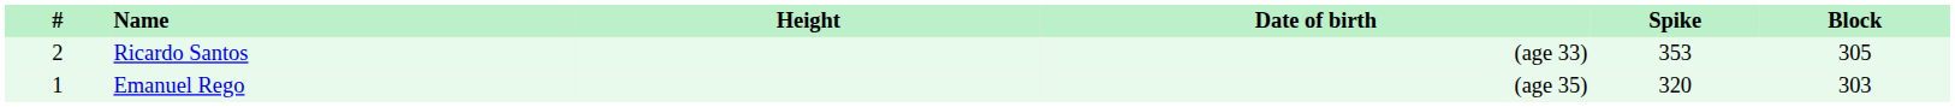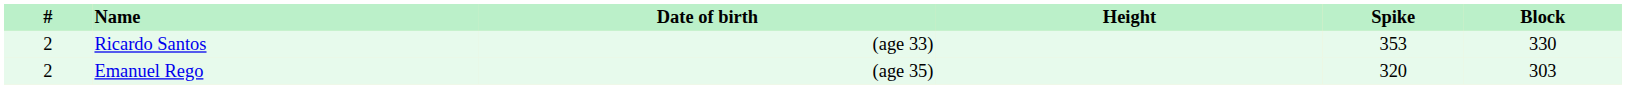columns swapped: Date of birth <-> Height
Ricardo Santos | Block: 305 -> 330
Emanuel Rego | #: 1 -> 2
